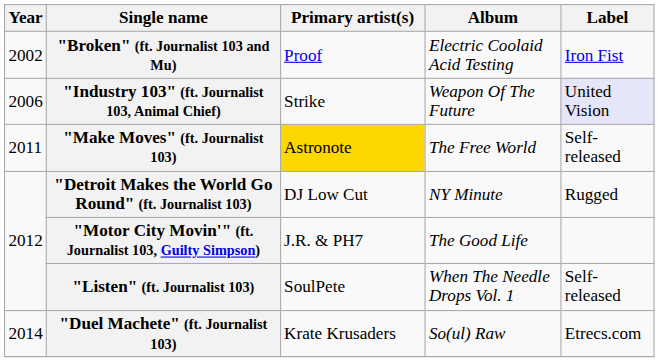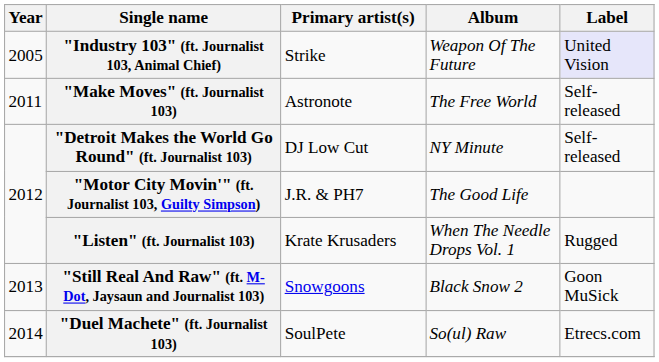- row: 2002 | "Broken" (ft. Journalist 103 and Mu) | Proof | Electric Coolaid Acid Testing | Iron Fist
"Industry 103" (ft. Journalist 103, Animal Chief) | Year: 2006 -> 2005
"Make Moves" (ft. Journalist 103) | Primary artist(s): gold background -> no background
"Detroit Makes the World Go Round" (ft. Journalist 103) | Label: Rugged -> Self-released
"Listen" (ft. Journalist 103) | Primary artist(s): SoulPete -> Krate Krusaders
"Listen" (ft. Journalist 103) | Label: Self-released -> Rugged
+ row: 2013 | "Still Real And Raw" (ft. M-Dot, Jaysaun and Journalist 103) | Snowgoons | Black Snow 2 | Goon MuSick
"Duel Machete" (ft. Journalist 103) | Primary artist(s): Krate Krusaders -> SoulPete
